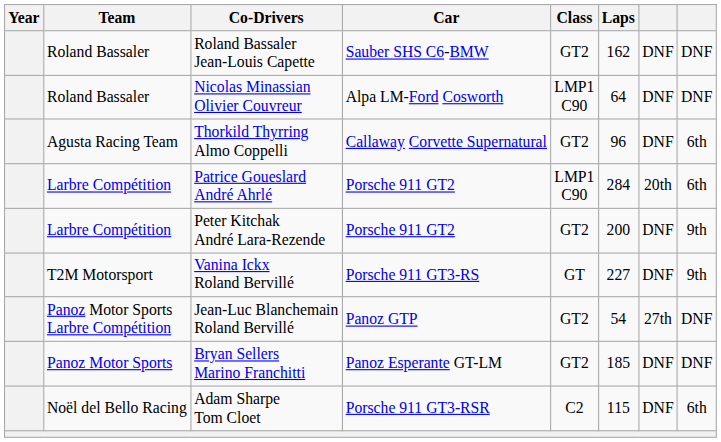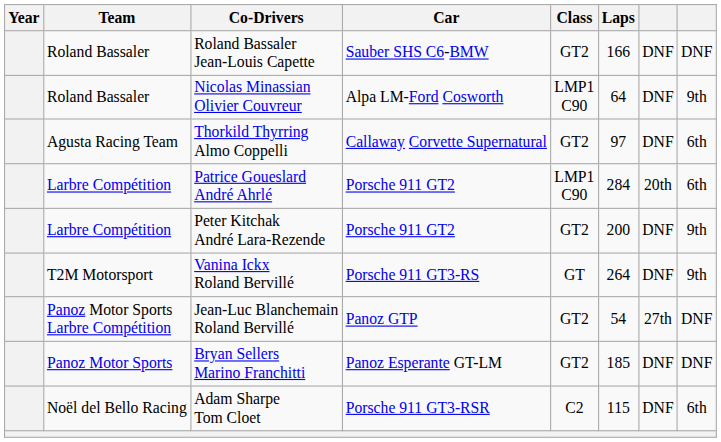Roland Bassaler Jean-Louis Capette | Laps: 162 -> 166
Nicolas Minassian Olivier Couvreur | column 8: DNF -> 9th
Thorkild Thyrring Almo Coppelli | Laps: 96 -> 97
Vanina Ickx Roland Bervillé | Laps: 227 -> 264
